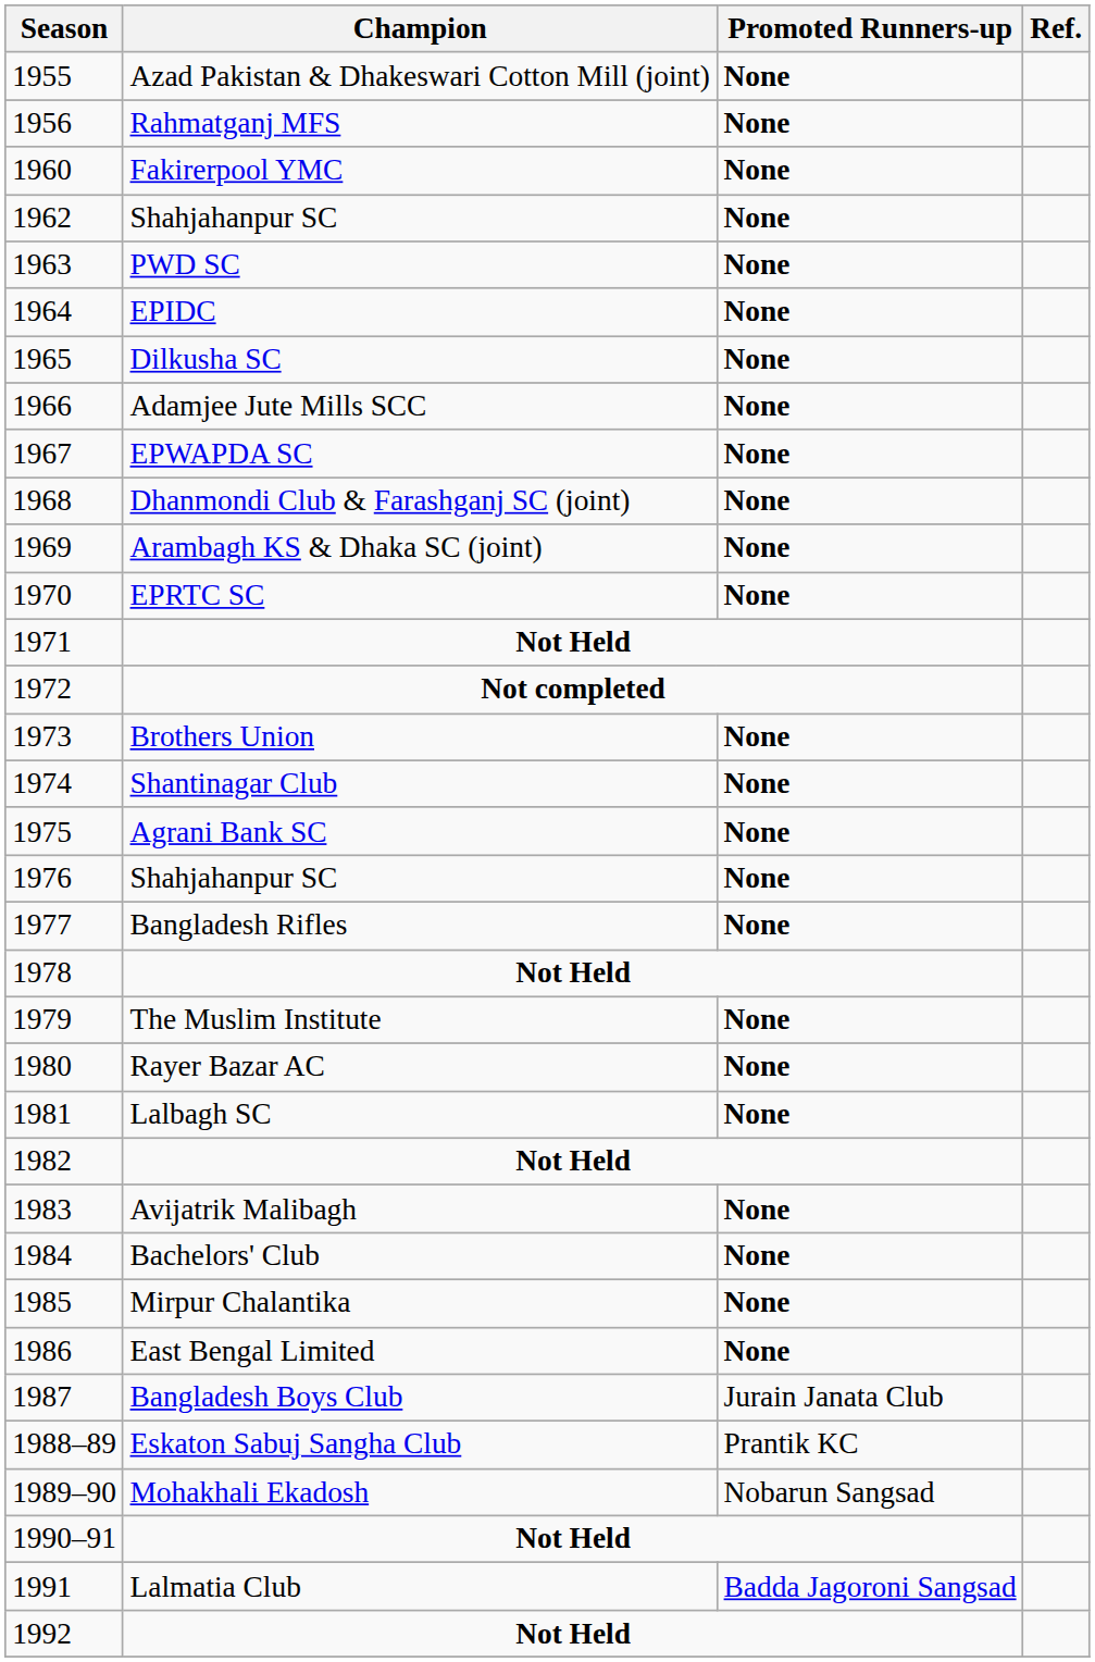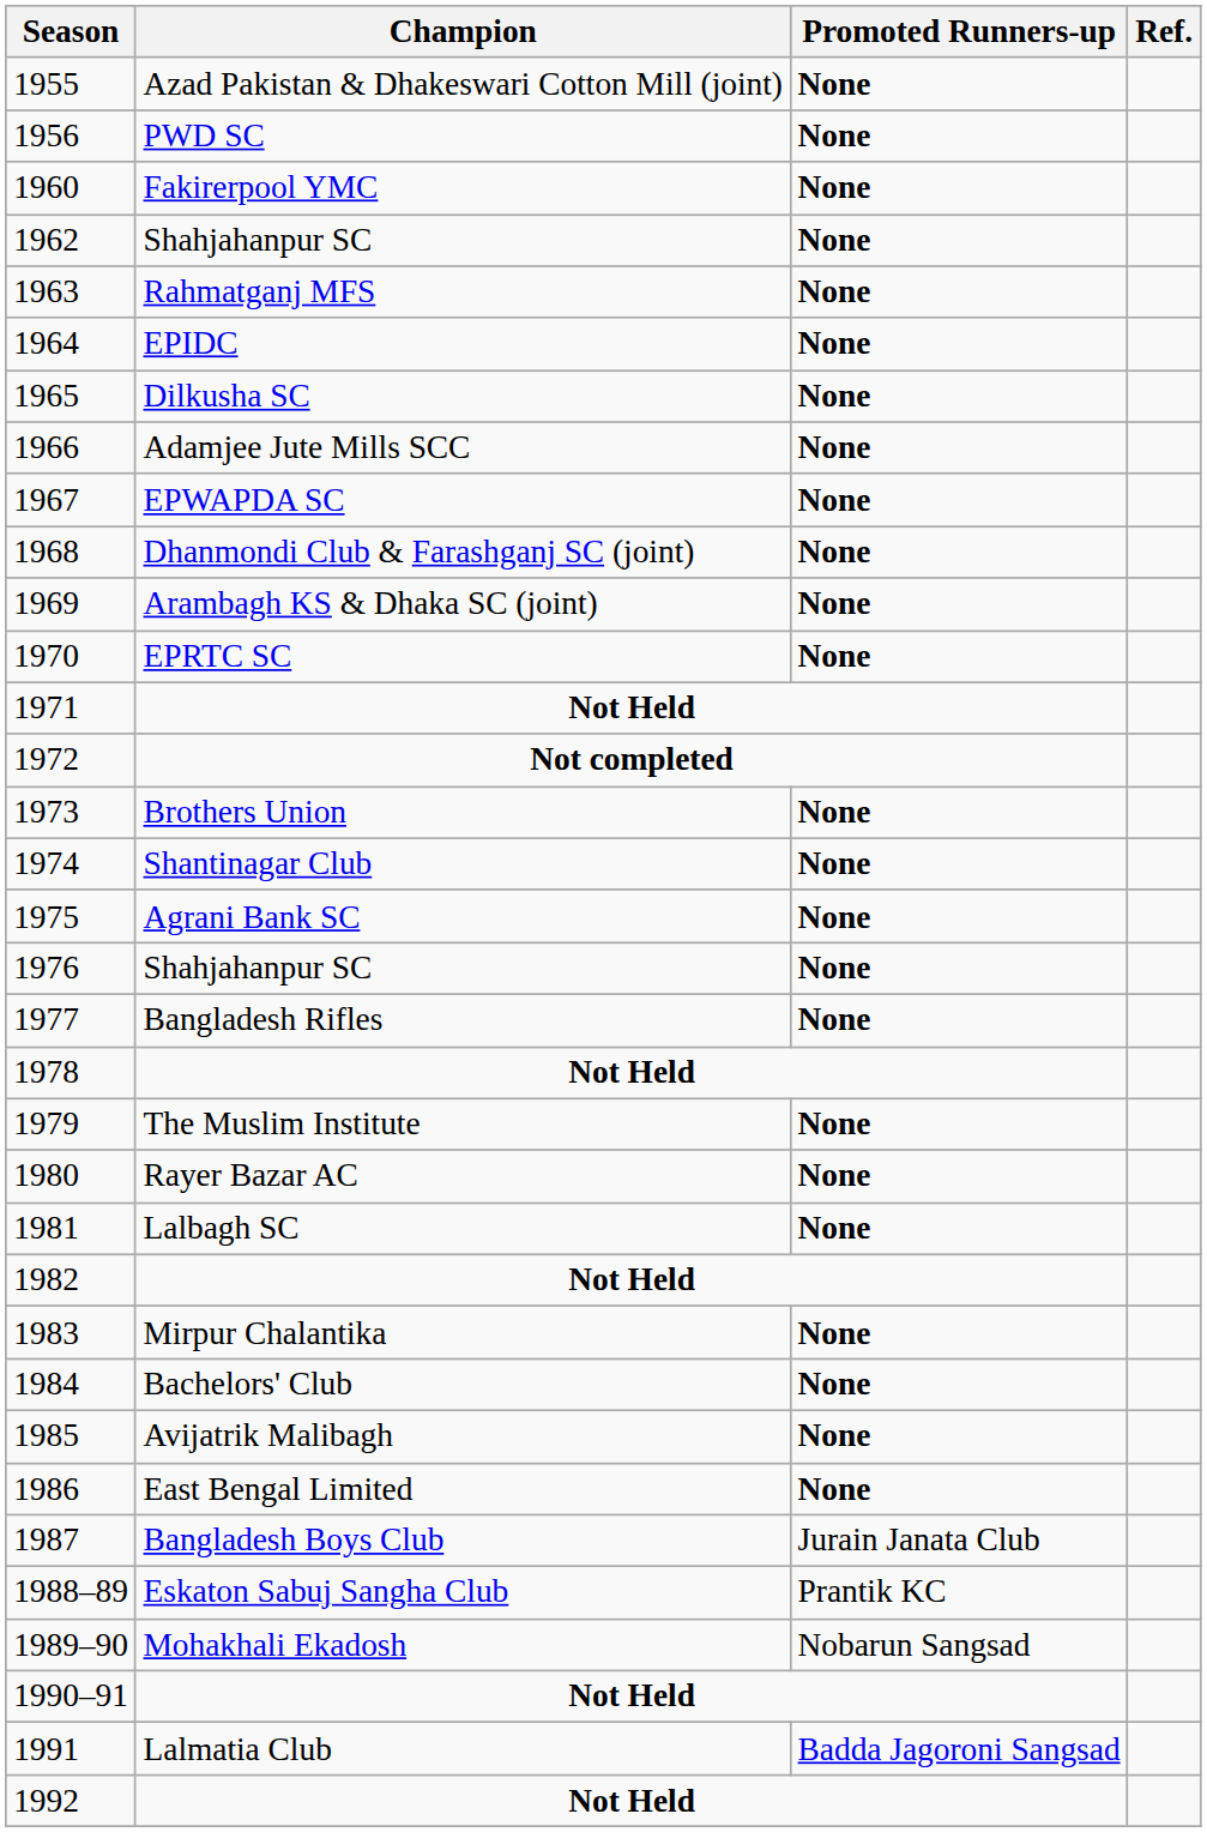1956 | Champion: Rahmatganj MFS -> PWD SC
1963 | Champion: PWD SC -> Rahmatganj MFS
1983 | Champion: Avijatrik Malibagh -> Mirpur Chalantika
1985 | Champion: Mirpur Chalantika -> Avijatrik Malibagh
